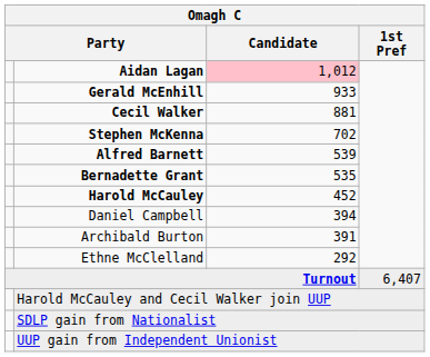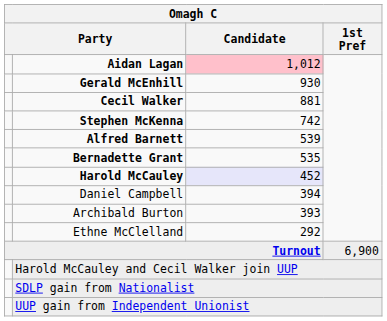Gerald McEnhill | Candidate: 933 -> 930
Stephen McKenna | Candidate: 702 -> 742
Harold McCauley | Candidate: no background -> lavender background
Archibald Burton | Candidate: 391 -> 393
Turnout | 1st Pref: 6,407 -> 6,900
